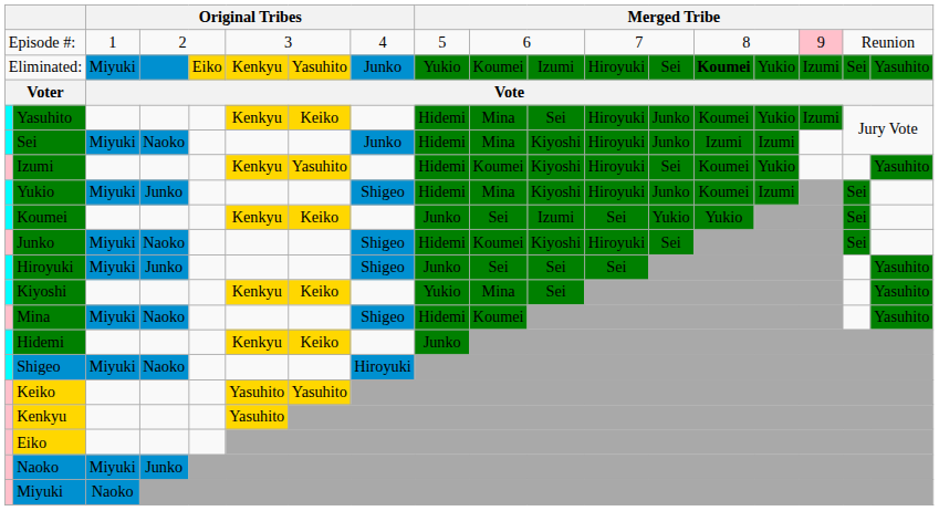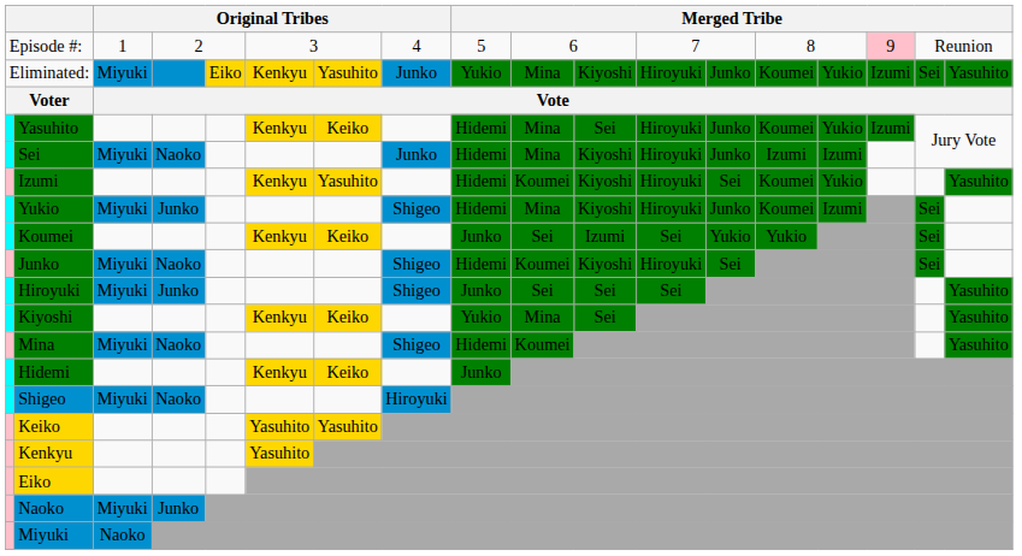Eliminated: | column 10: Koumei -> Mina
Eliminated: | column 11: Izumi -> Kiyoshi
Eliminated: | column 13: Sei -> Junko
Eliminated: | column 14: bold -> normal
